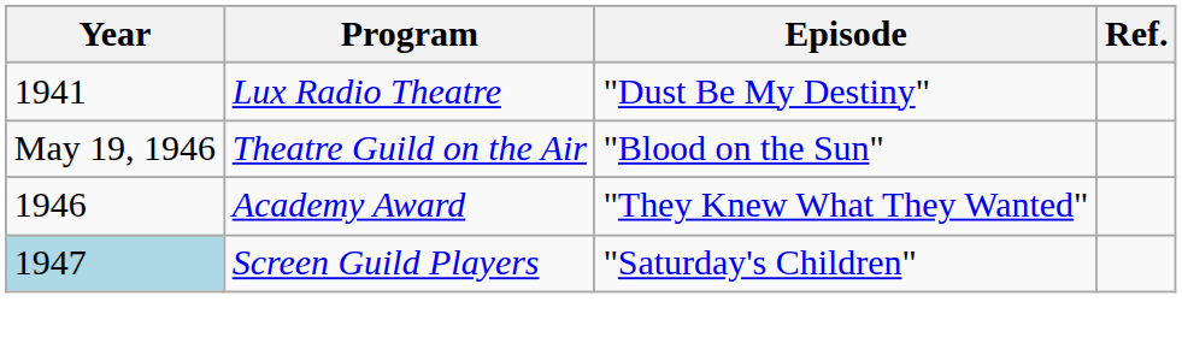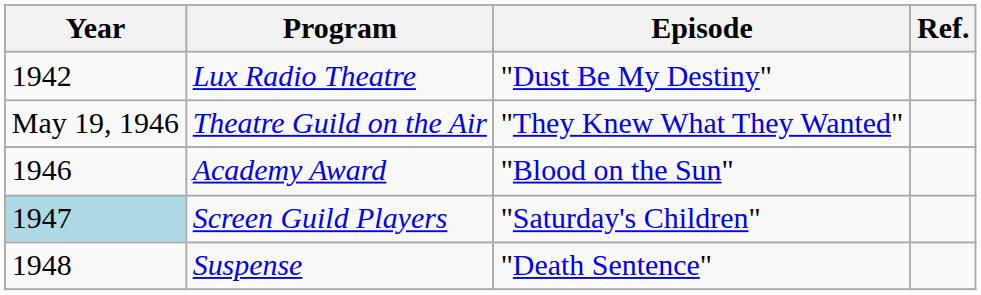Lux Radio Theatre | Year: 1941 -> 1942
Theatre Guild on the Air | Episode: "Blood on the Sun" -> "They Knew What They Wanted"
Academy Award | Episode: "They Knew What They Wanted" -> "Blood on the Sun"
+ row: 1948 | Suspense | "Death Sentence"
